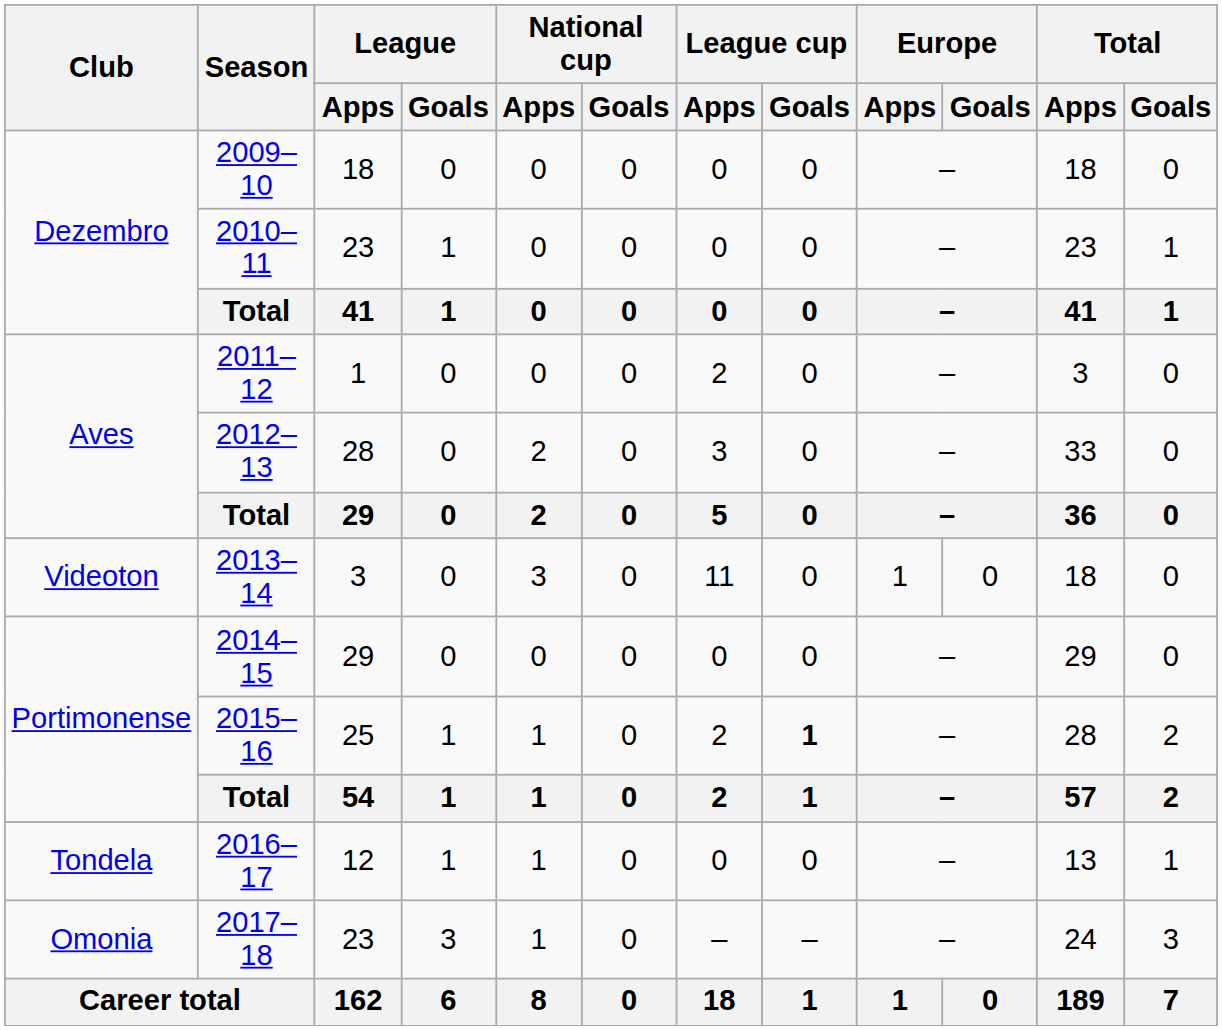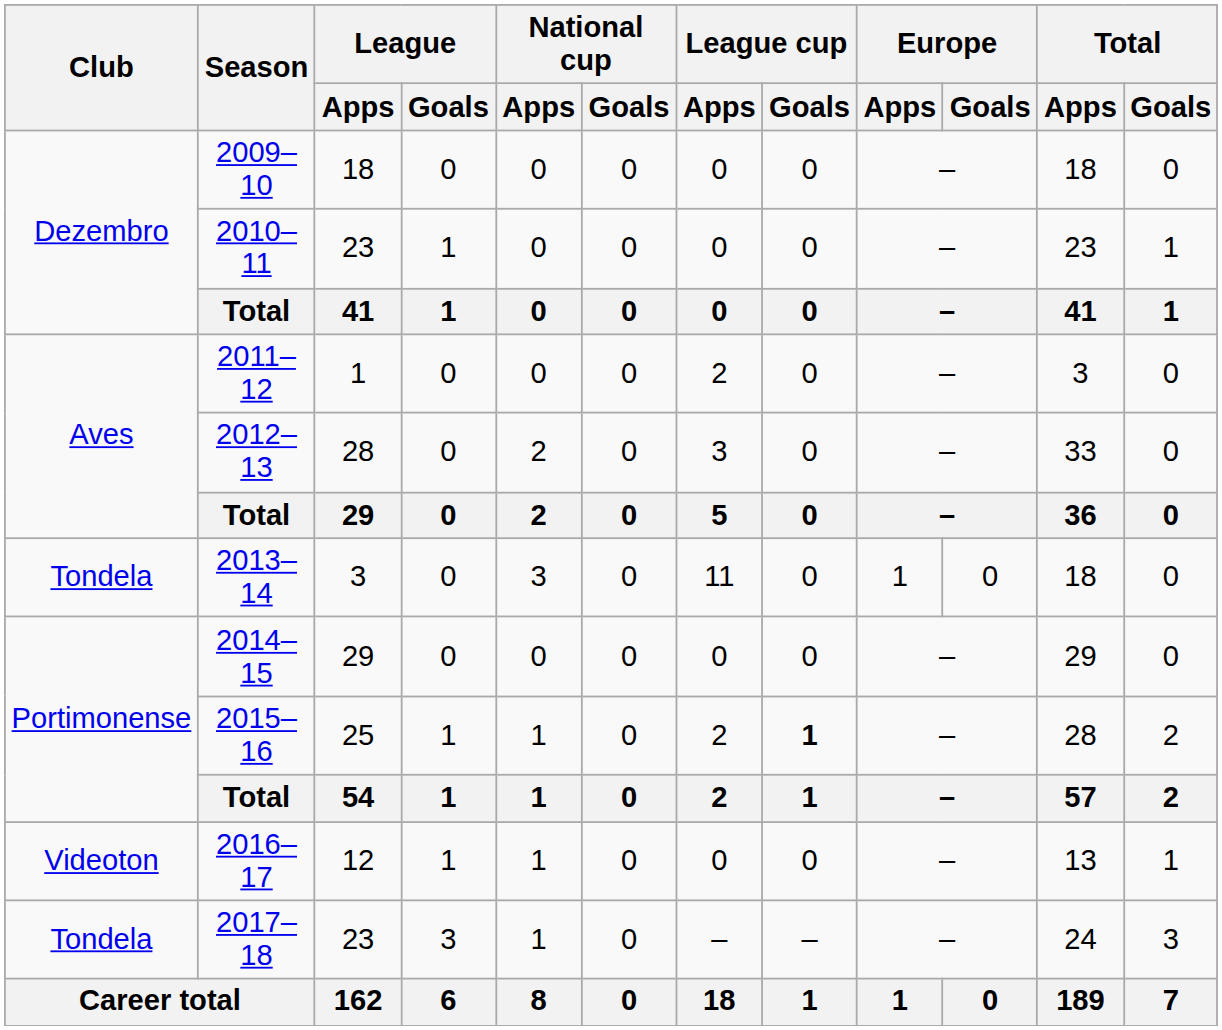2013–14 | Club: Videoton -> Tondela
2016–17 | Club: Tondela -> Videoton
2017–18 | Club: Omonia -> Tondela
